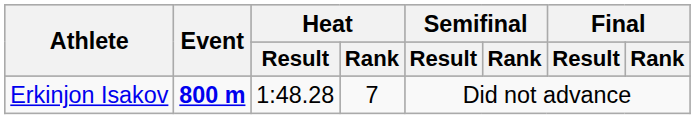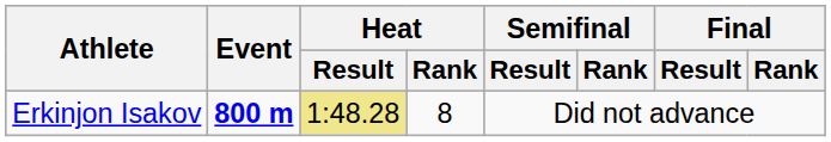Erkinjon Isakov | Heat / Result: no background -> khaki background
Erkinjon Isakov | Heat / Rank: 7 -> 8
